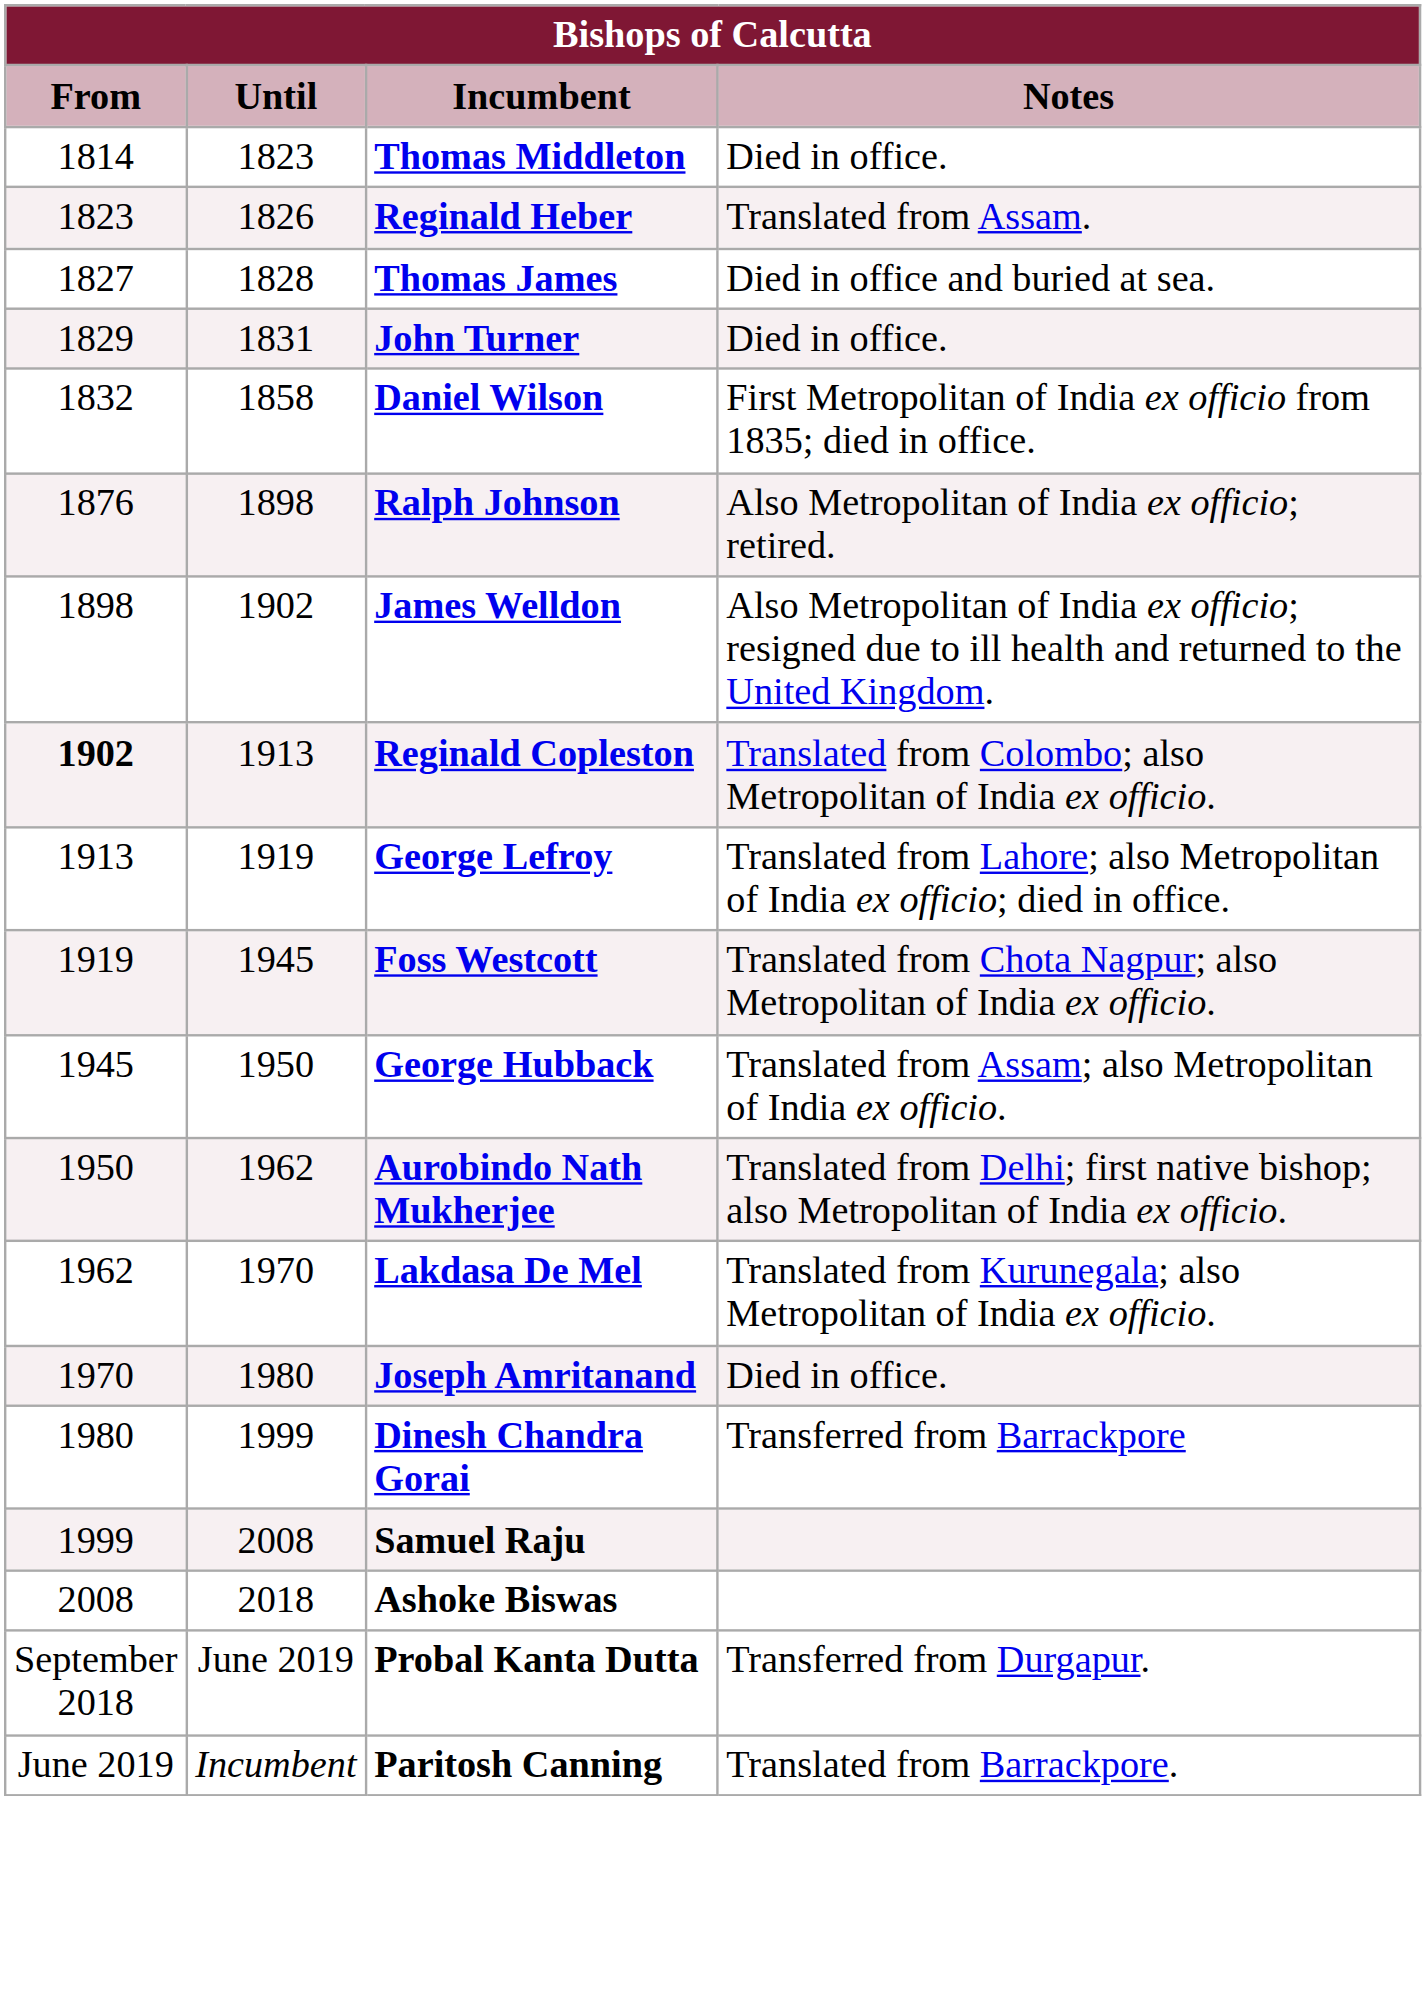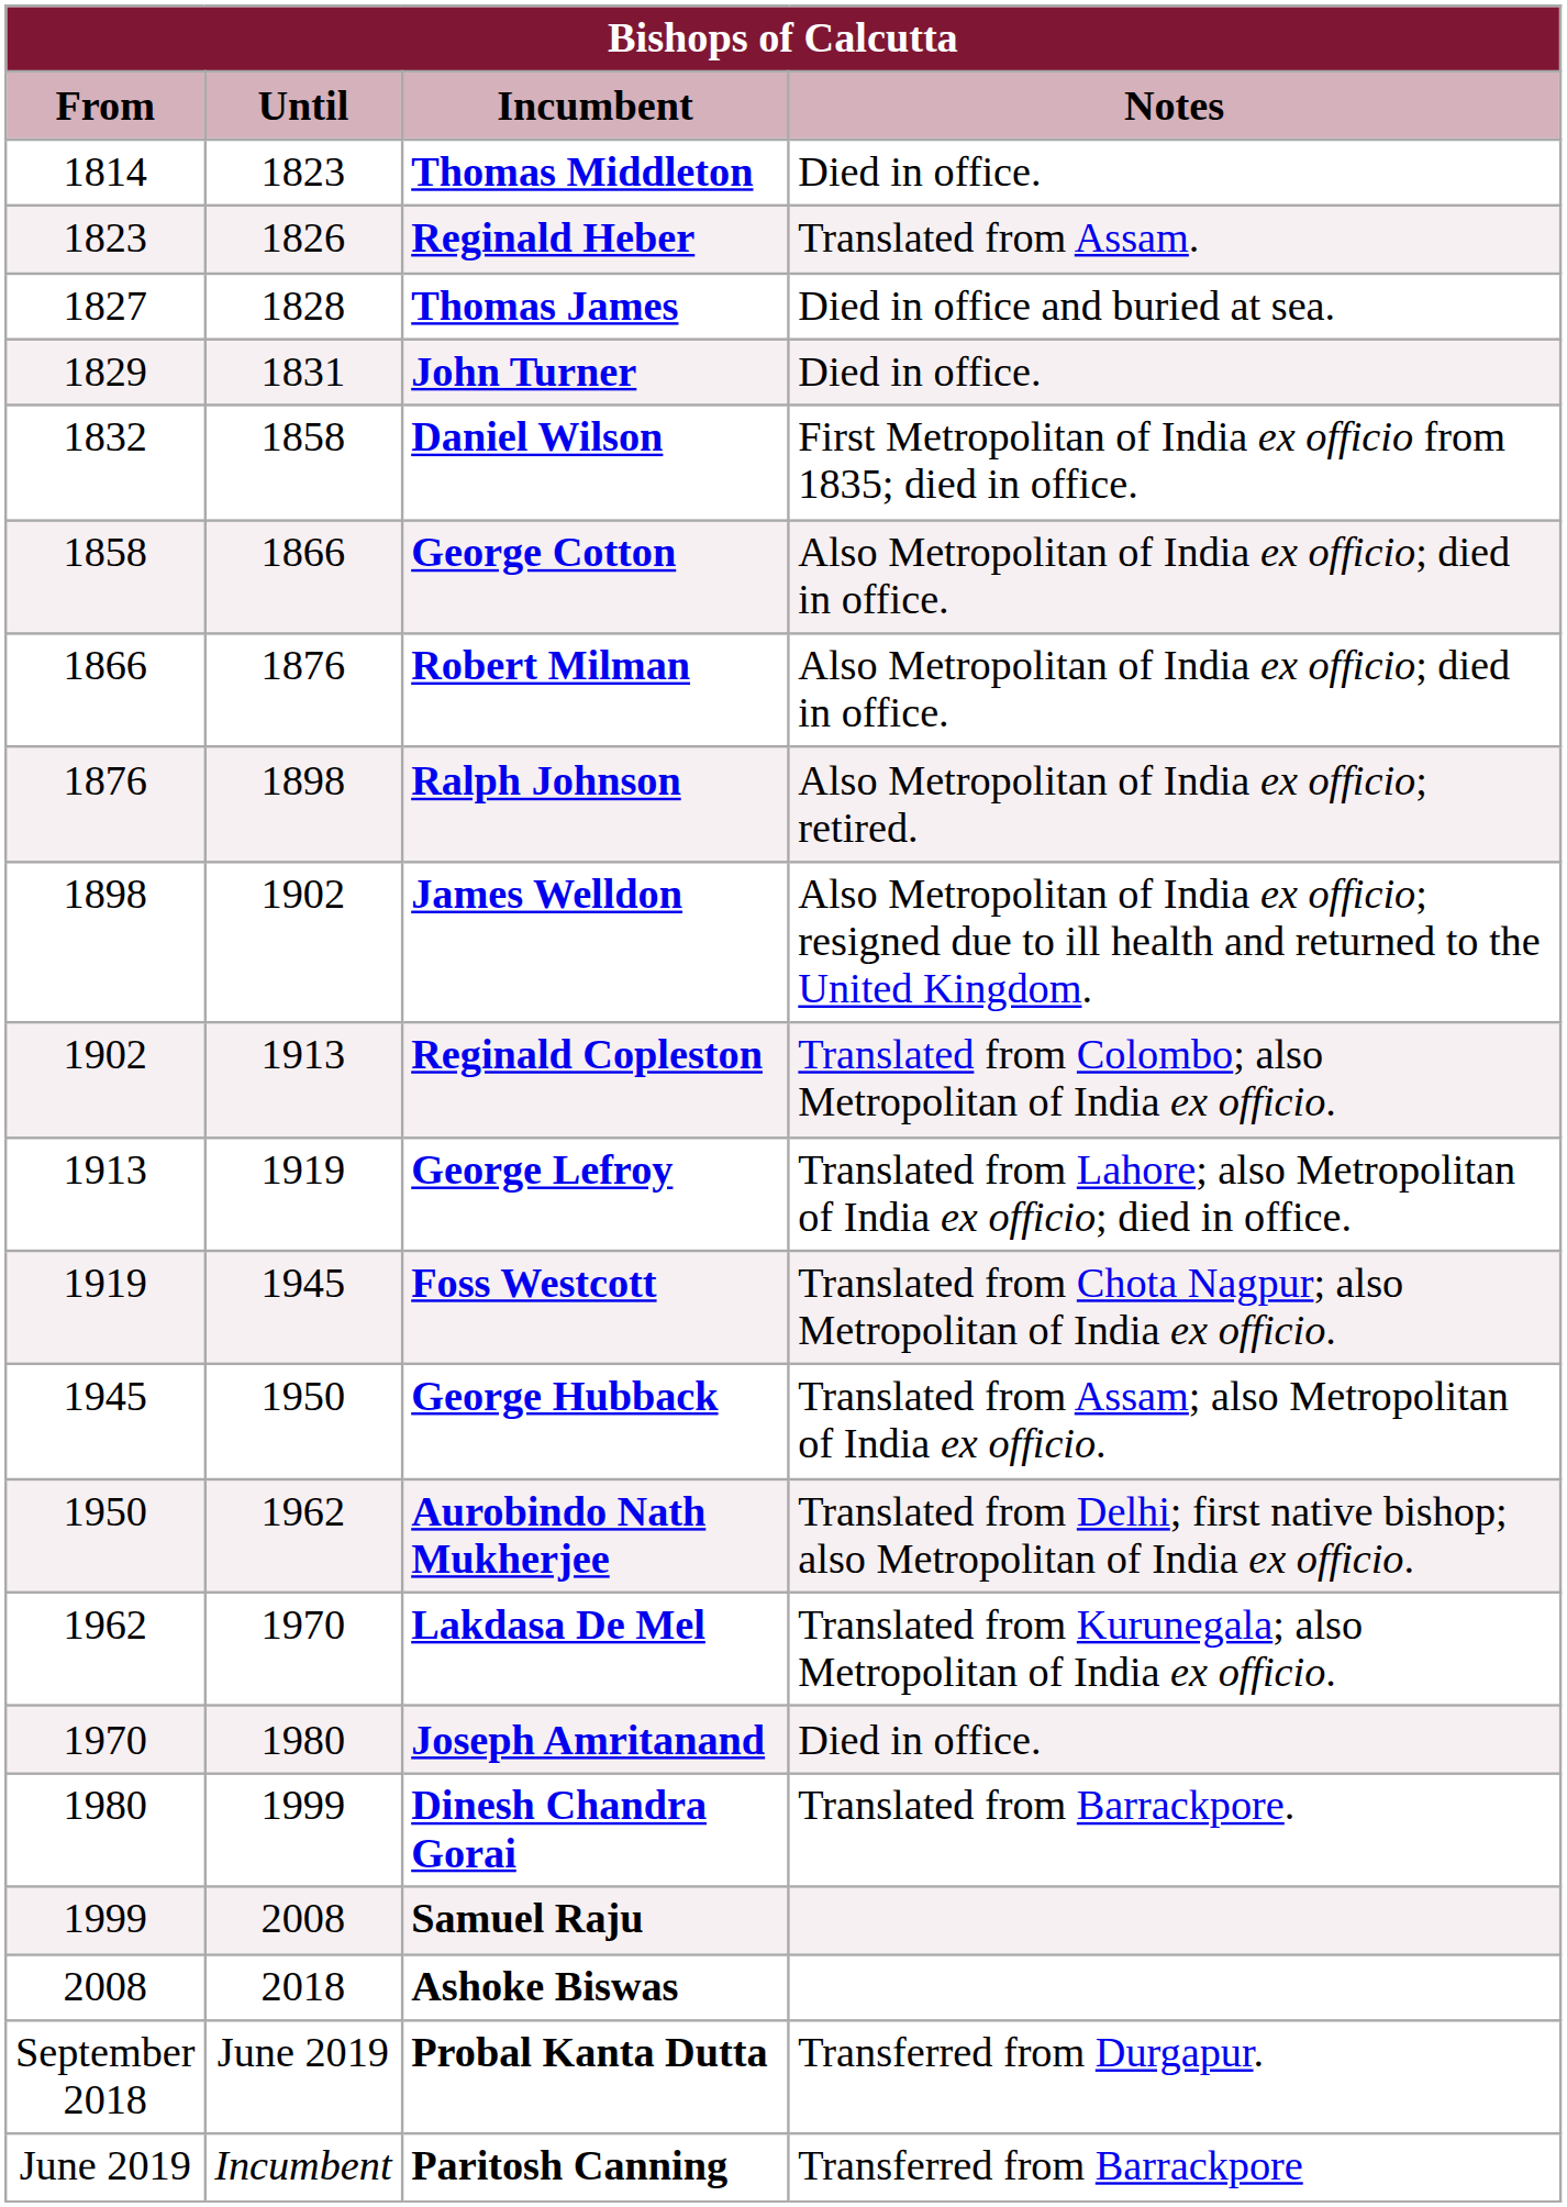+ row: 1858 | 1866 | George Cotton | Also Metropolitan of India ex officio; died in office.
+ row: 1866 | 1876 | Robert Milman | Also Metropolitan of India ex officio; died in office.
Reginald Copleston | From: bold -> normal
Dinesh Chandra Gorai | Notes: Transferred from Barrackpore -> Translated from Barrackpore.
Paritosh Canning | Notes: Translated from Barrackpore. -> Transferred from Barrackpore
